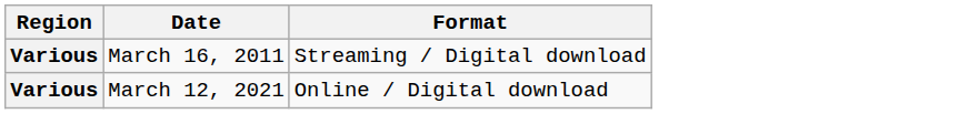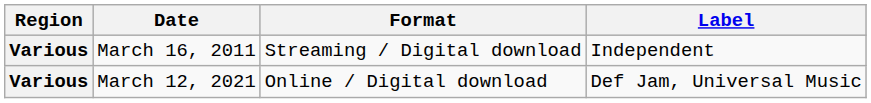+ column: Label | Independent | Def Jam, Universal Music
